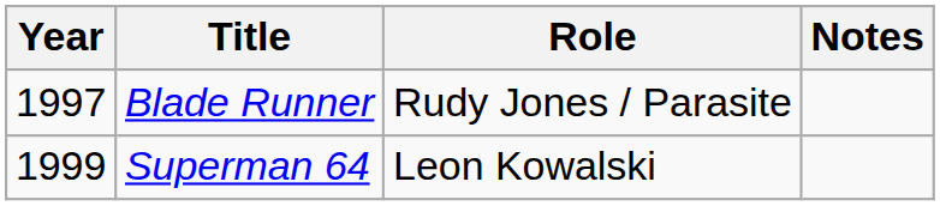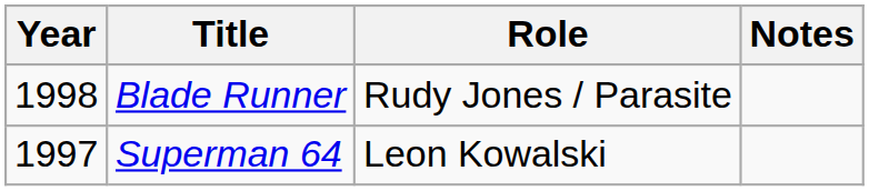Blade Runner | Year: 1997 -> 1998
Superman 64 | Year: 1999 -> 1997
